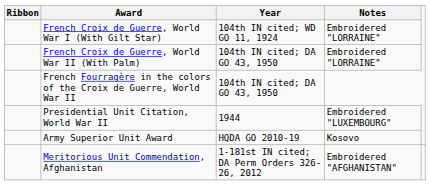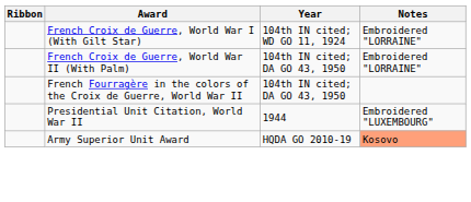Army Superior Unit Award | Notes: no background -> lightsalmon background
- row: Meritorious Unit Commendation, Afghanistan | 1-181st IN cited; DA Perm Orders 326-26, 2012 | Embroidered "AFGHANISTAN"
